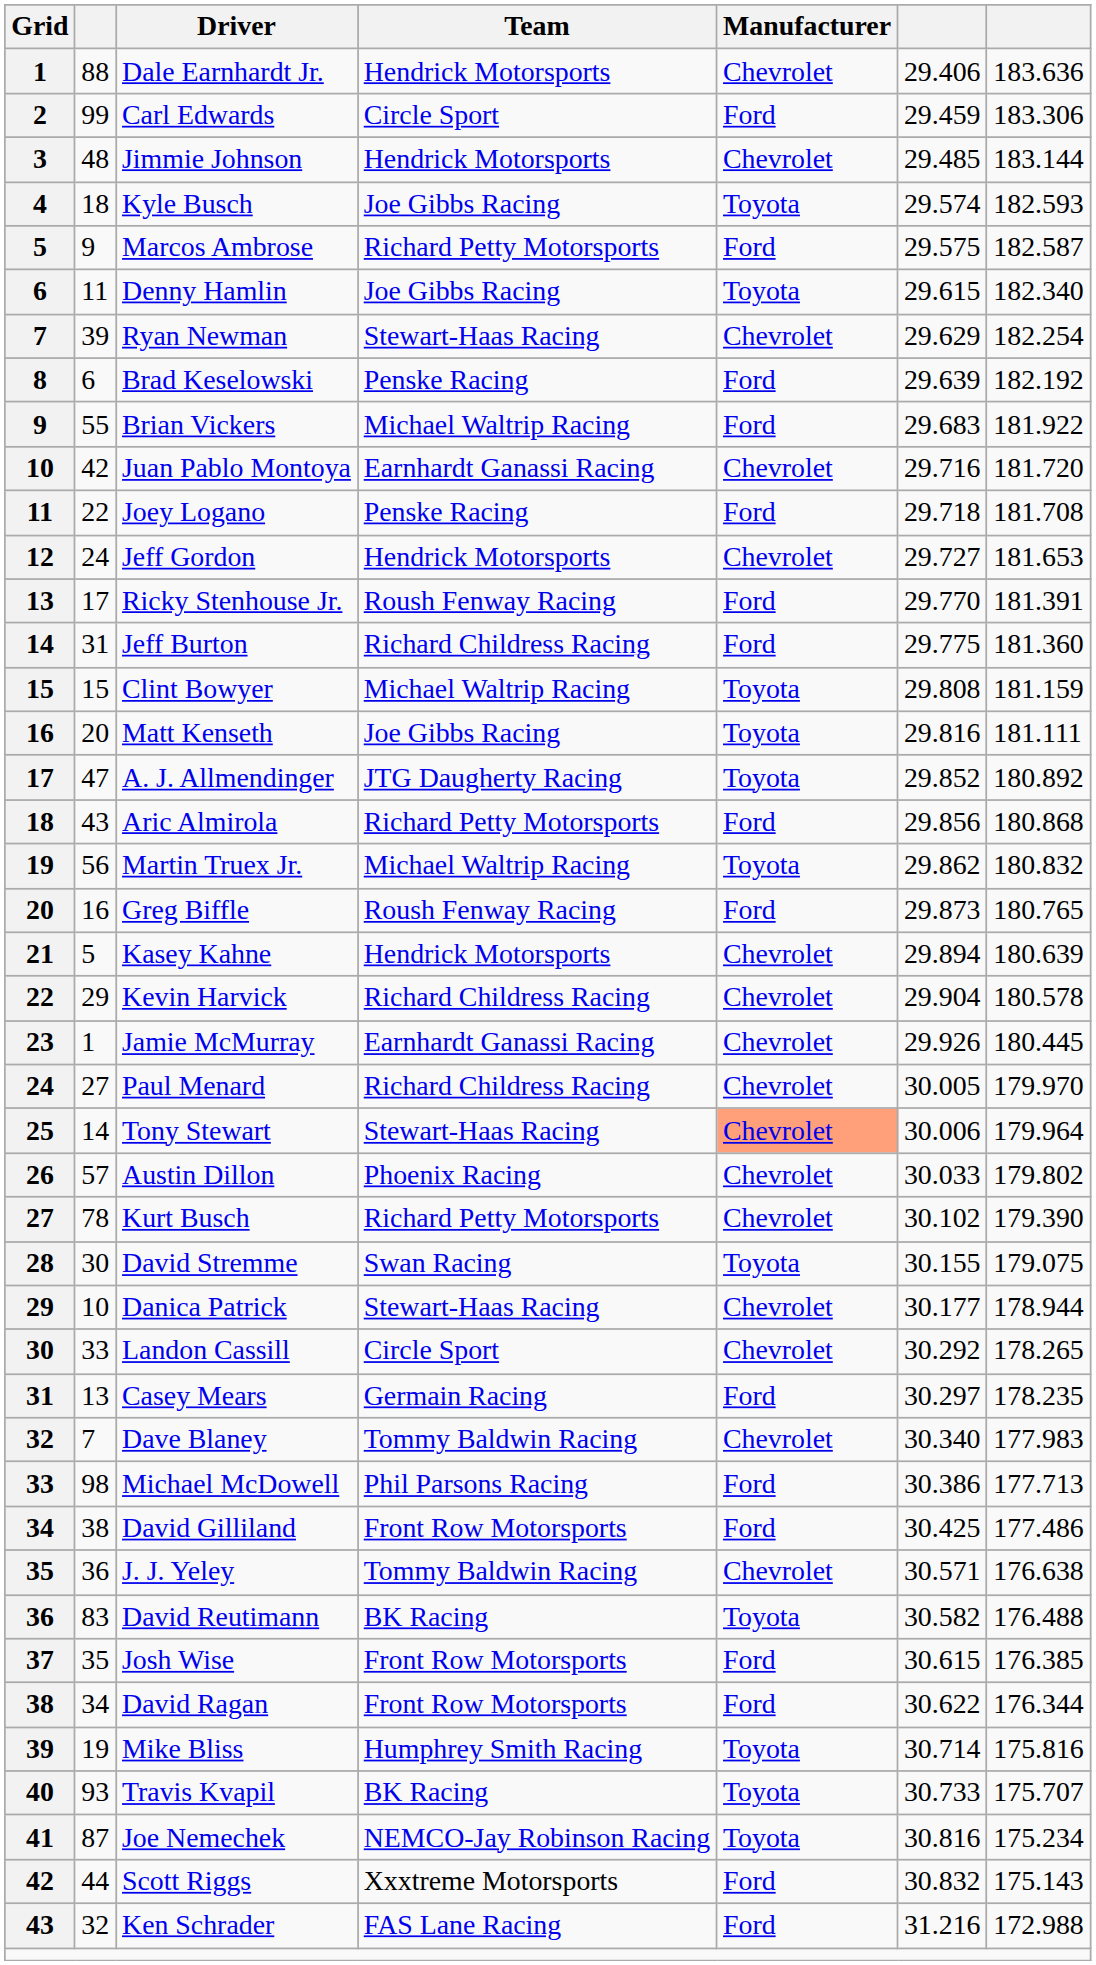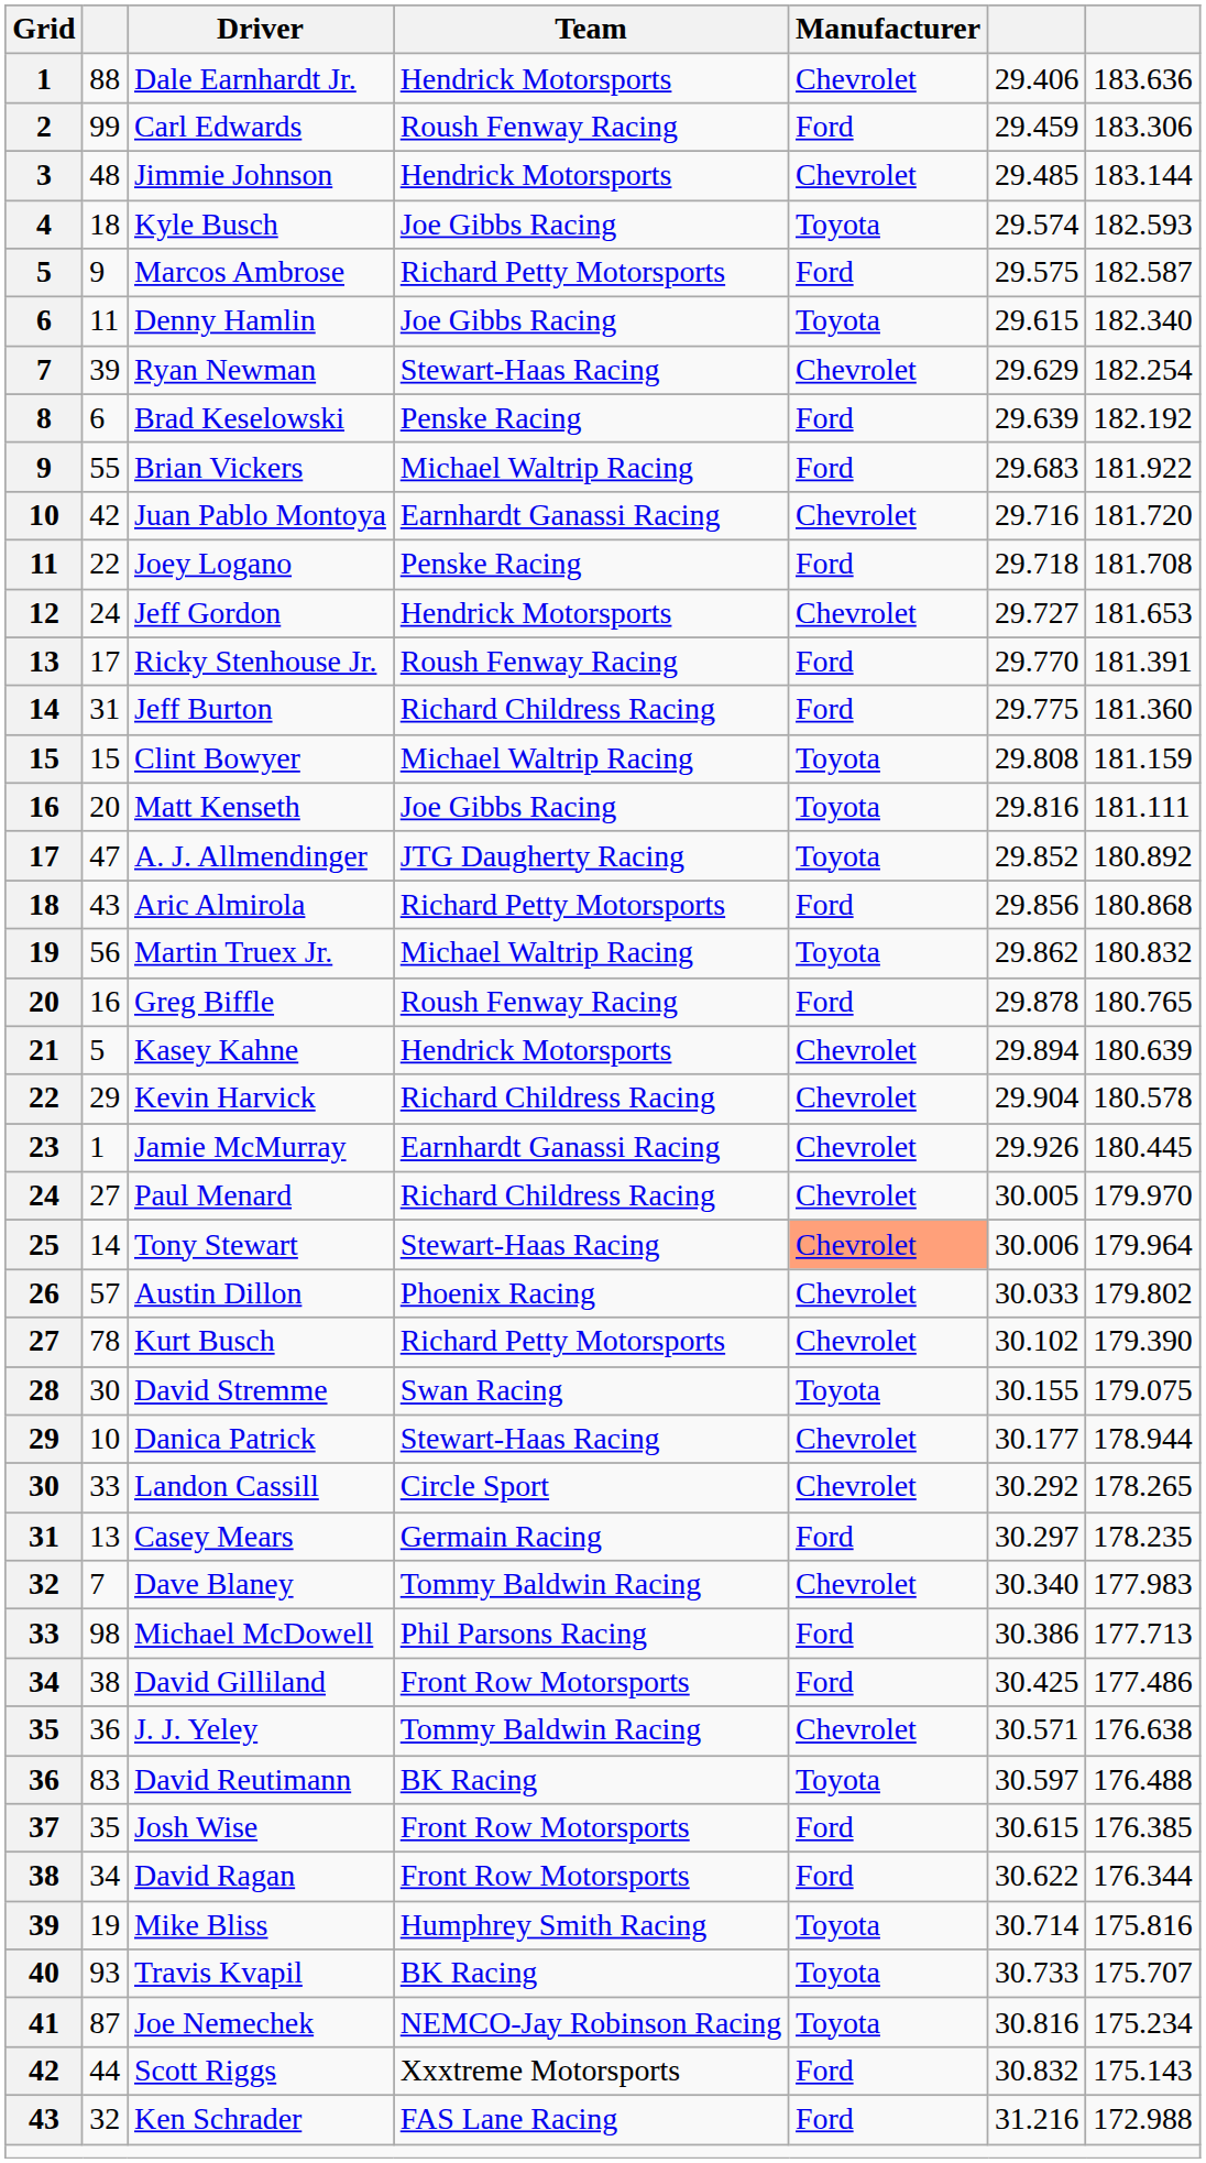Carl Edwards | Team: Circle Sport -> Roush Fenway Racing
Greg Biffle | column 6: 29.873 -> 29.878
David Reutimann | column 6: 30.582 -> 30.597
